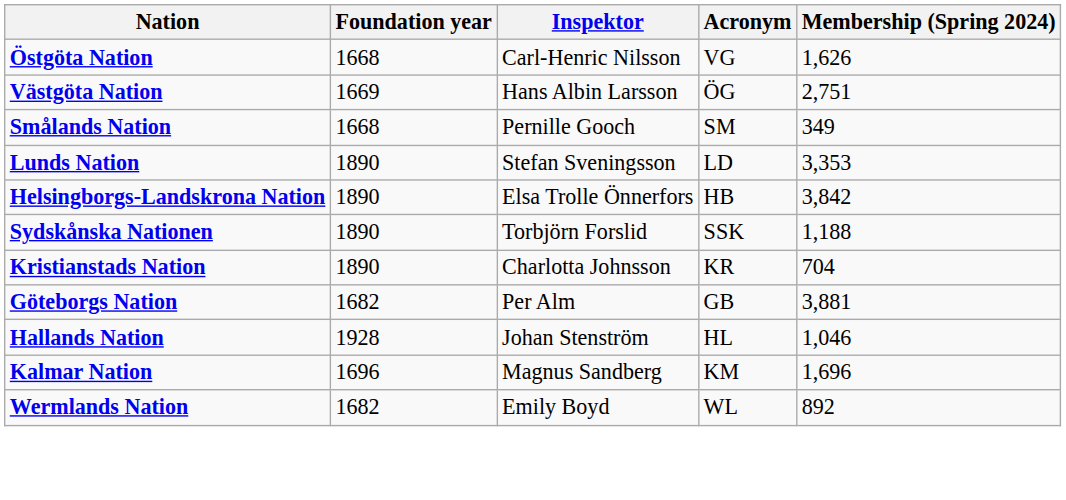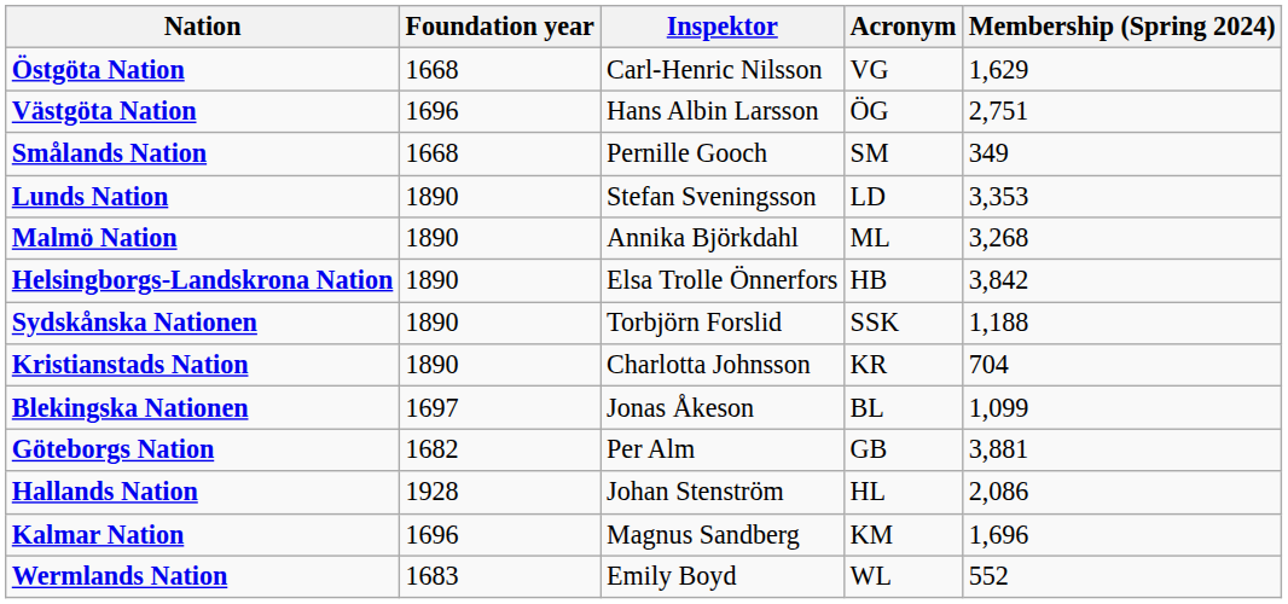Östgöta Nation | Membership (Spring 2024): 1,626 -> 1,629
Västgöta Nation | Foundation year: 1669 -> 1696
+ row: Malmö Nation | 1890 | Annika Björkdahl | ML | 3,268
+ row: Blekingska Nationen | 1697 | Jonas Åkeson | BL | 1,099
Hallands Nation | Membership (Spring 2024): 1,046 -> 2,086
Wermlands Nation | Foundation year: 1682 -> 1683
Wermlands Nation | Membership (Spring 2024): 892 -> 552
